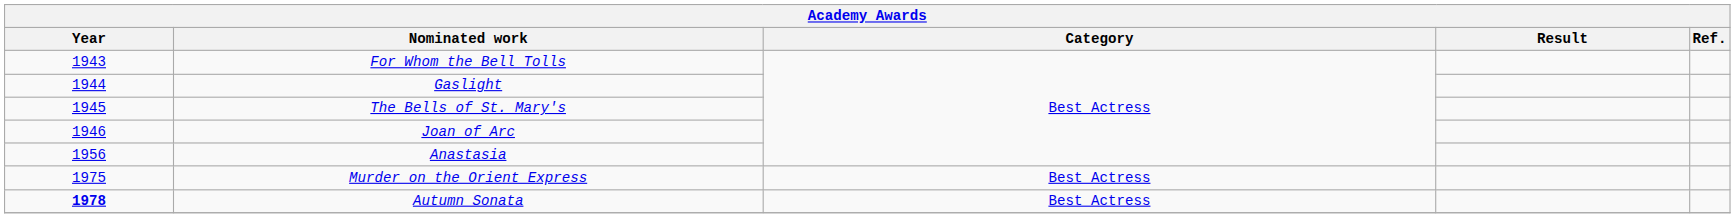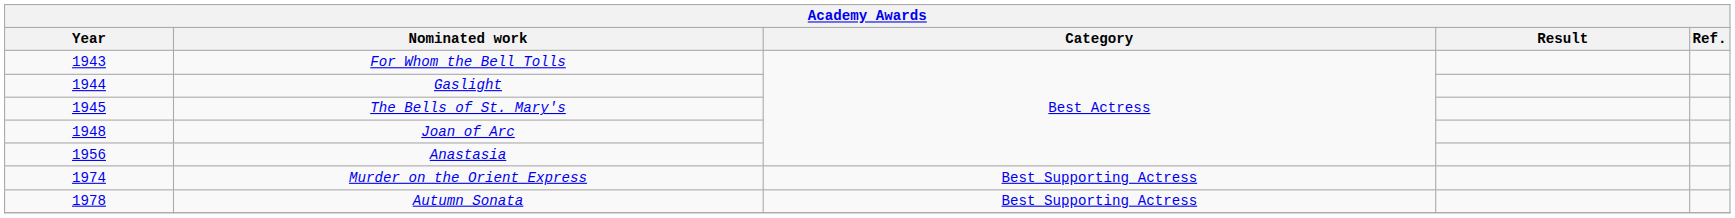Joan of Arc | Year: 1946 -> 1948
Murder on the Orient Express | Year: 1975 -> 1974
Murder on the Orient Express | Category: Best Actress -> Best Supporting Actress
Autumn Sonata | Year: bold -> normal
Autumn Sonata | Category: Best Actress -> Best Supporting Actress
